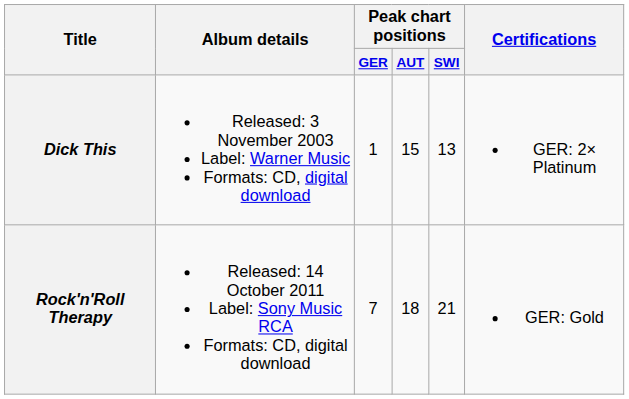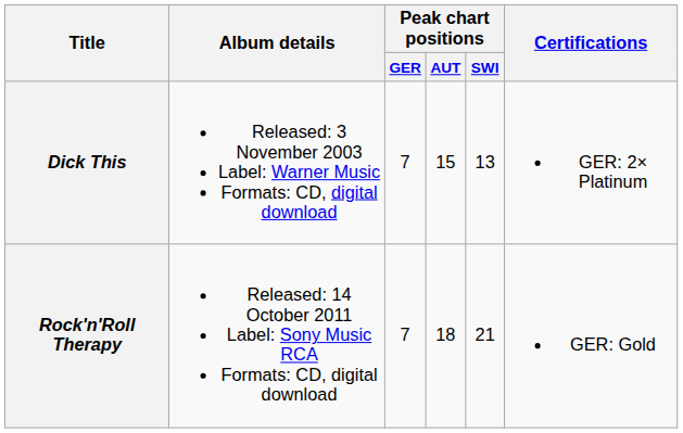Dick This | Peak chart positions / GER: 1 -> 7
